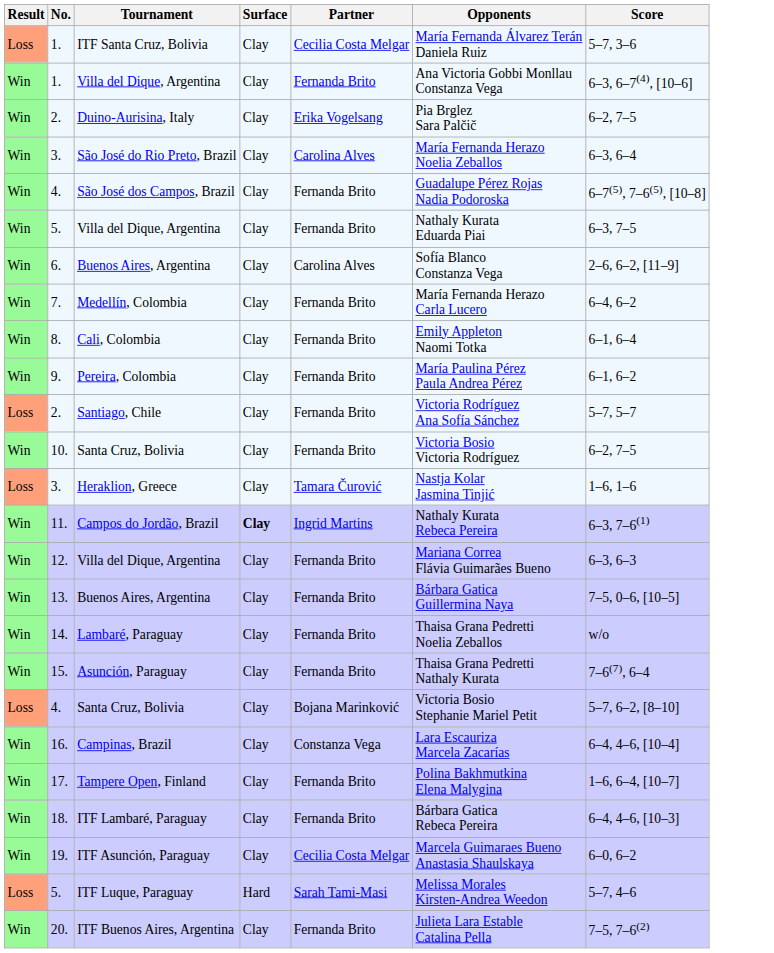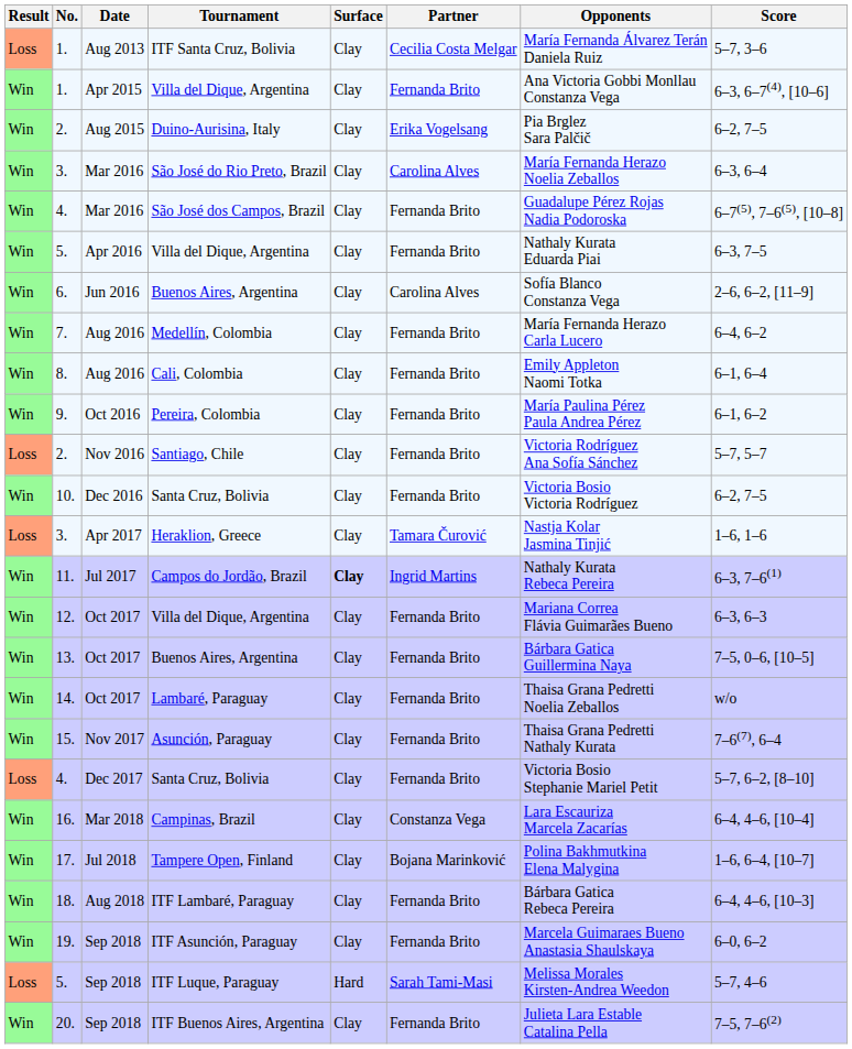+ column: Date | Aug 2013 | Apr 2015 | Aug 2015 | Mar 2016 | Mar 2016 | Apr 2016 | Jun 2016 | Aug 2016 | Aug 2016 | Oct 2016 | Nov 2016 | Dec 2016 | Apr 2017 | Jul 2017 | Oct 2017 | Oct 2017 | Oct 2017 | Nov 2017 | Dec 2017 | Mar 2018 | Jul 2018 | Aug 2018 | Sep 2018 | Sep 2018 | Sep 2018
4. / Santa Cruz, Bolivia | Partner: Bojana Marinković -> Fernanda Brito
Tampere Open, Finland | Partner: Fernanda Brito -> Bojana Marinković
ITF Asunción, Paraguay | Partner: Cecilia Costa Melgar -> Fernanda Brito
